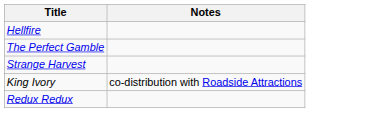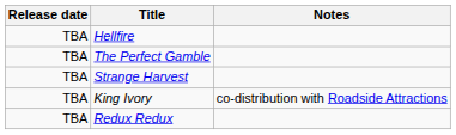+ column: Release date | TBA | TBA | TBA | TBA | TBA
